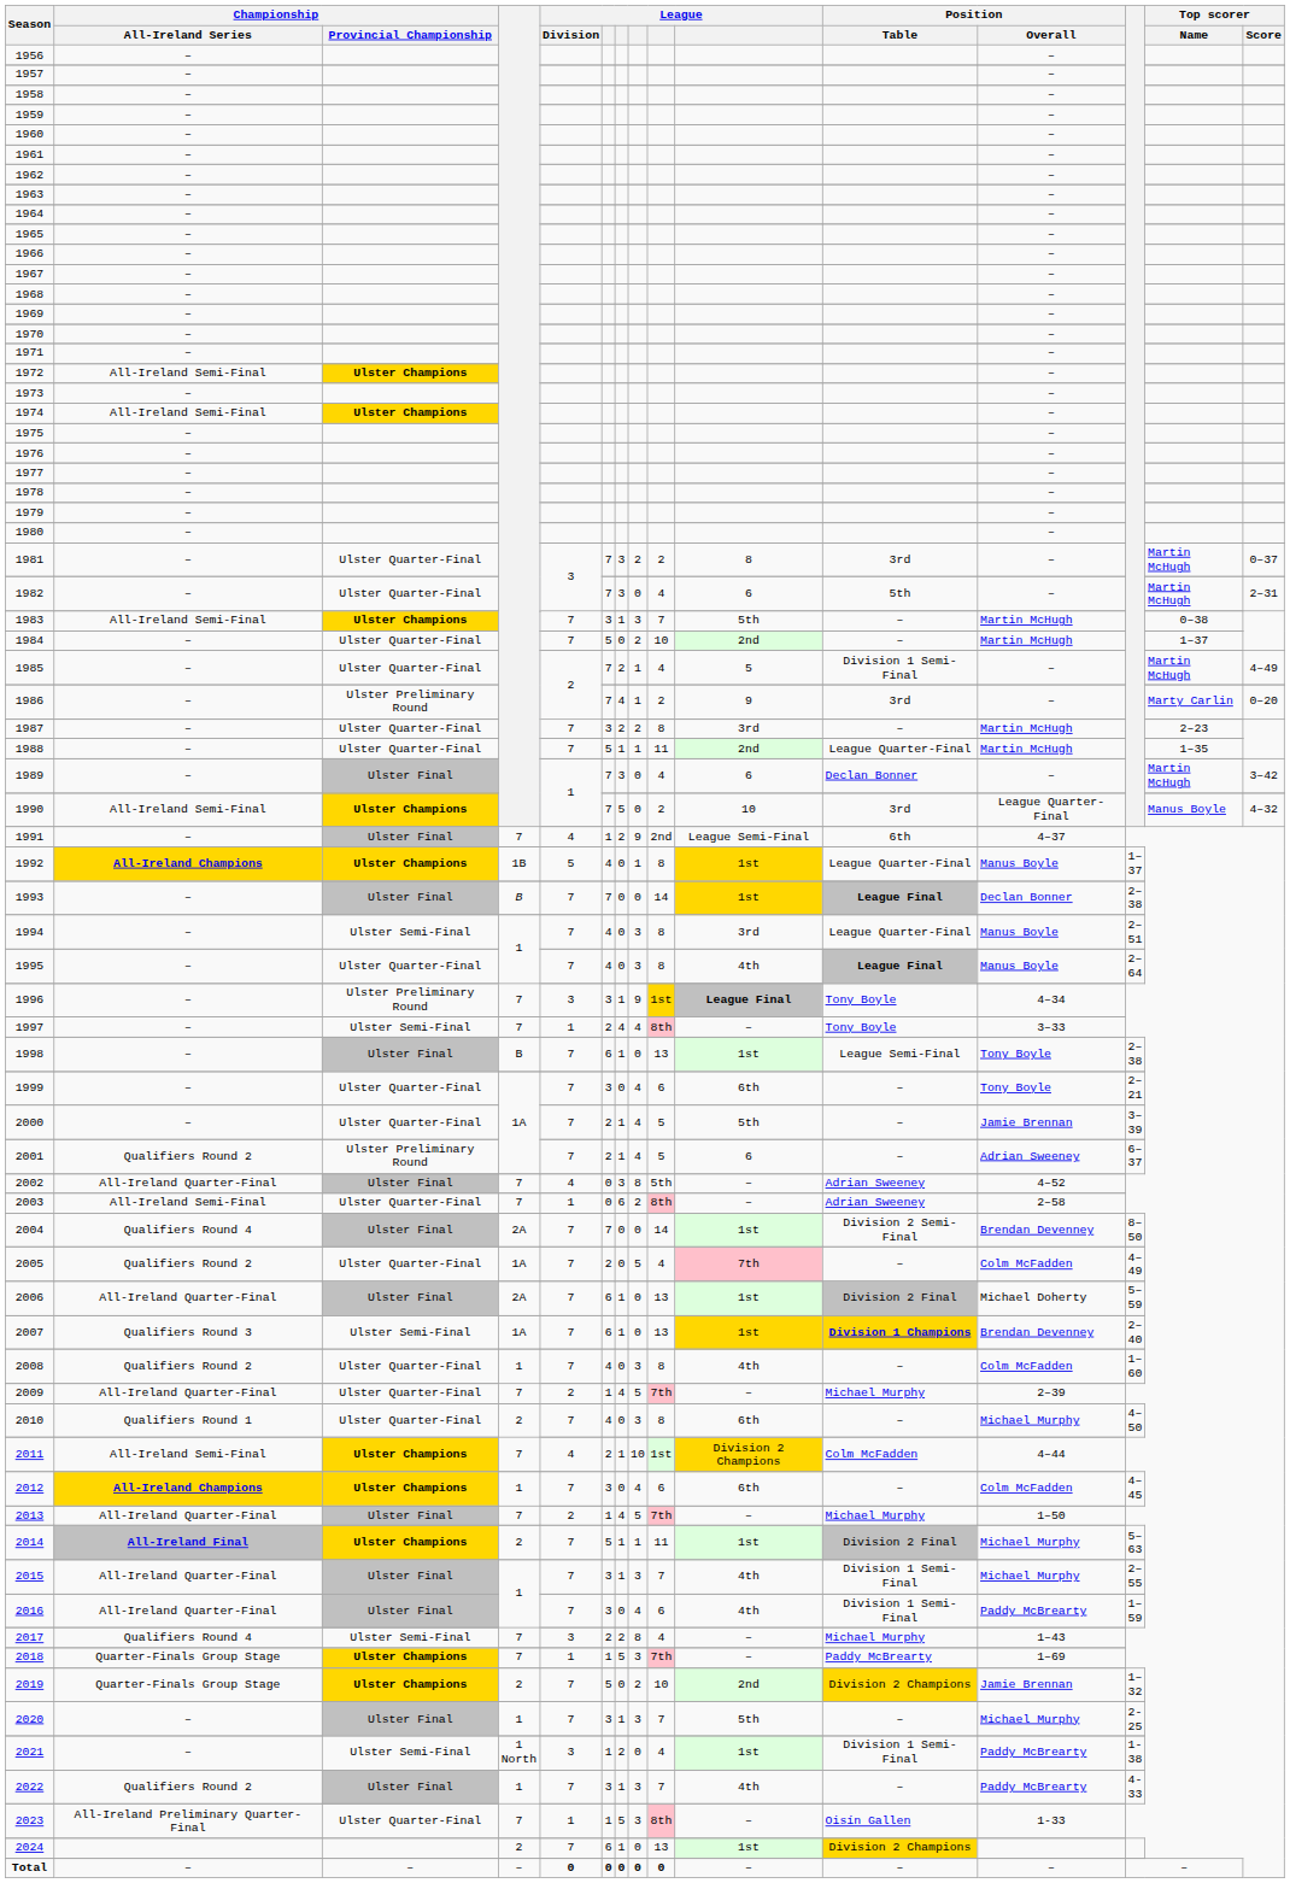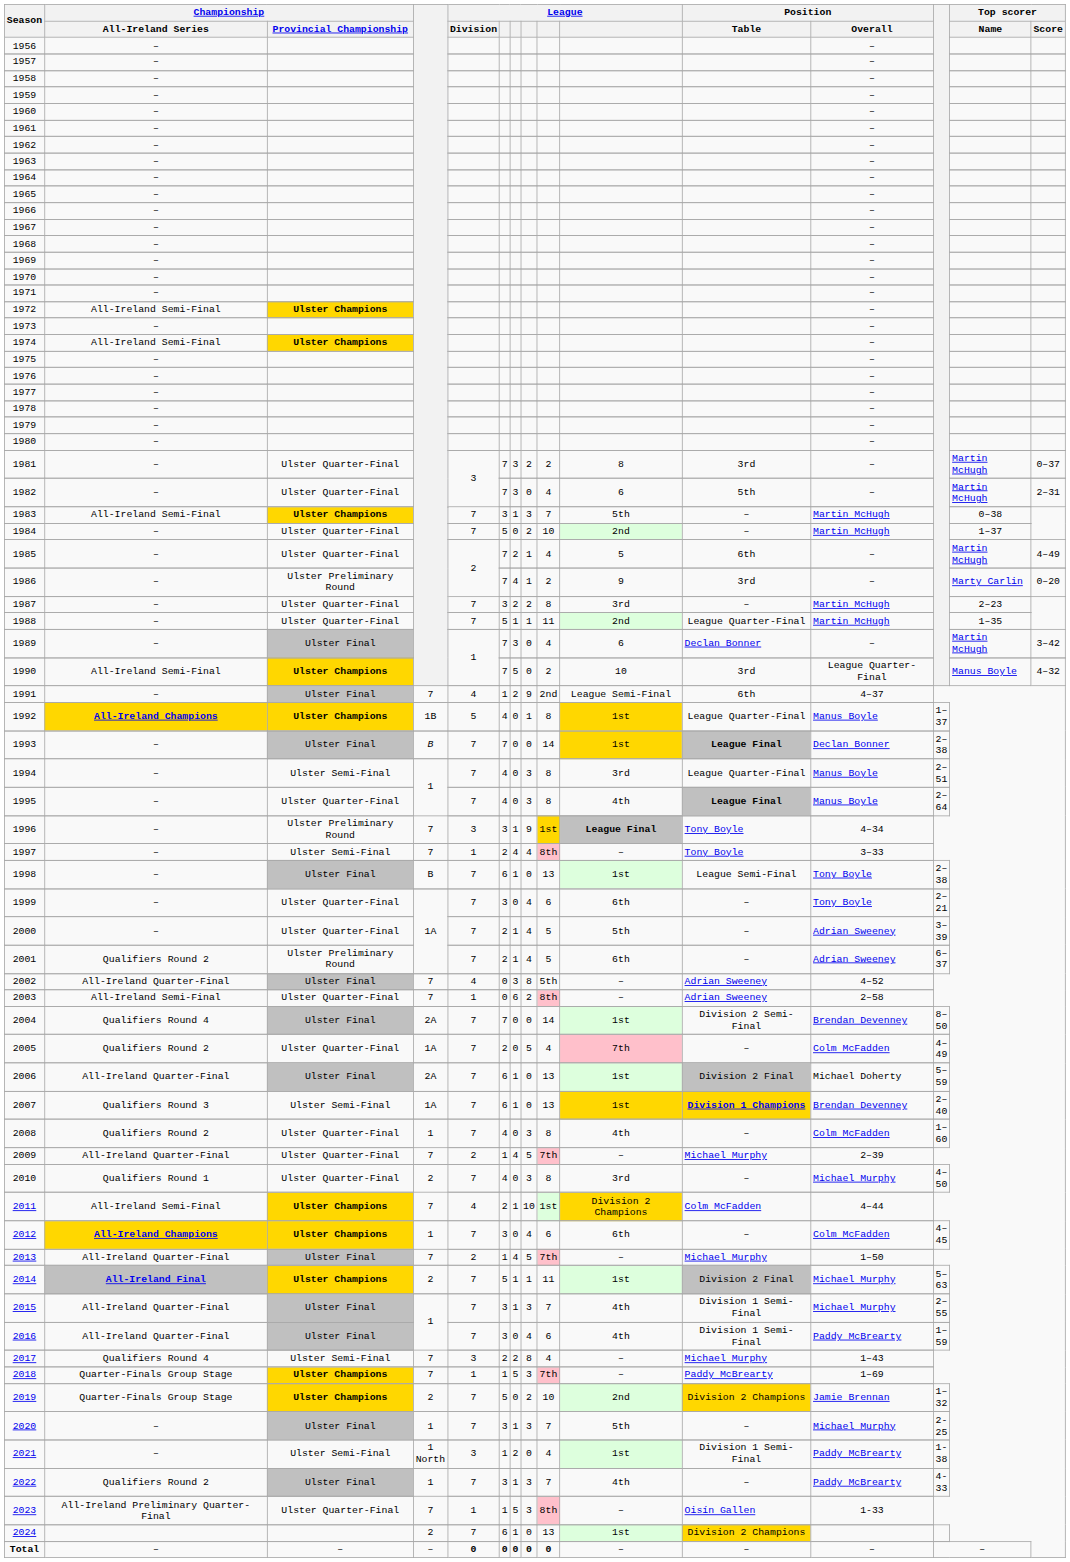1985 | Position / Table: Division 1 Semi-Final -> 6th
2000 | Position / Overall: Jamie Brennan -> Adrian Sweeney
2001 | column 10: 6 -> 6th
2010 | column 10: 6th -> 3rd
